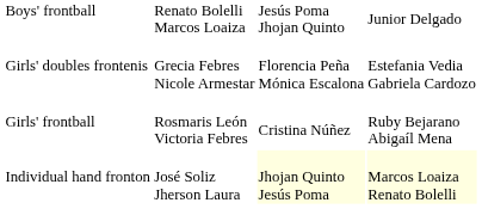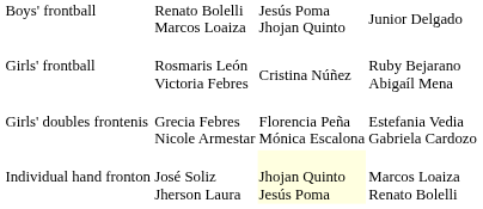rows swapped: Girls' frontball <-> Girls' doubles frontenis
Individual hand fronton | column 4: lightyellow background -> no background
